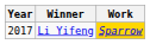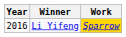Li Yifeng | Year: 2017 -> 2016
